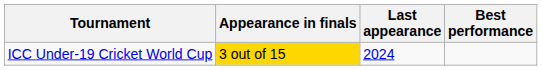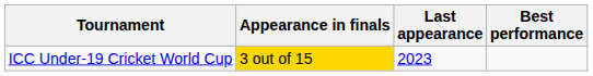ICC Under-19 Cricket World Cup | Last appearance: 2024 -> 2023
